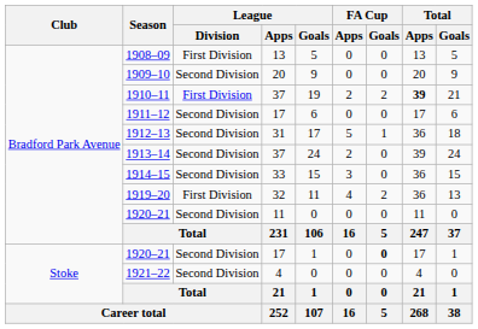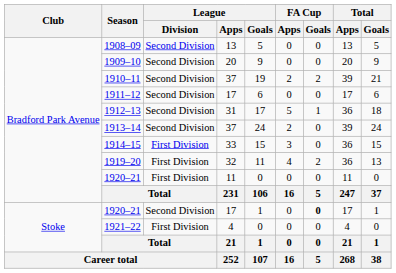1908–09 | League / Division: First Division -> Second Division
1910–11 | League / Division: First Division -> Second Division
1910–11 | Total / Apps: bold -> normal
1914–15 | League / Division: Second Division -> First Division
1920–21 / 11 | League / Division: Second Division -> First Division
1921–22 | League / Division: Second Division -> First Division
